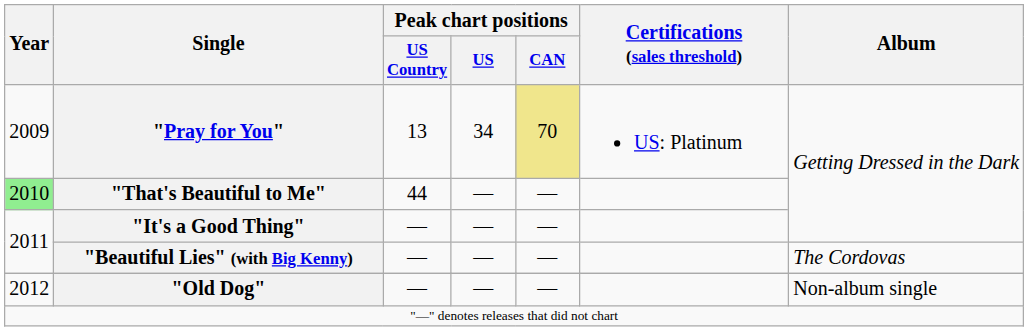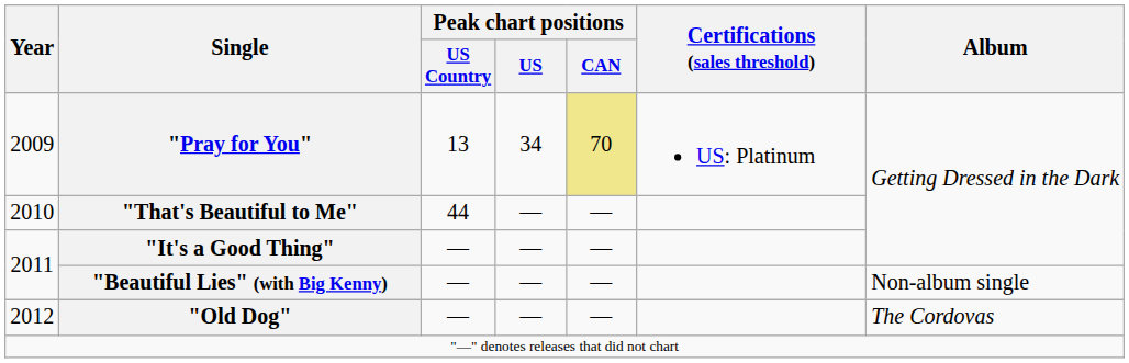"That's Beautiful to Me" | Year: lightgreen background -> no background
"Beautiful Lies" (with Big Kenny) | Album: The Cordovas -> Non-album single
"Old Dog" | Album: Non-album single -> The Cordovas
